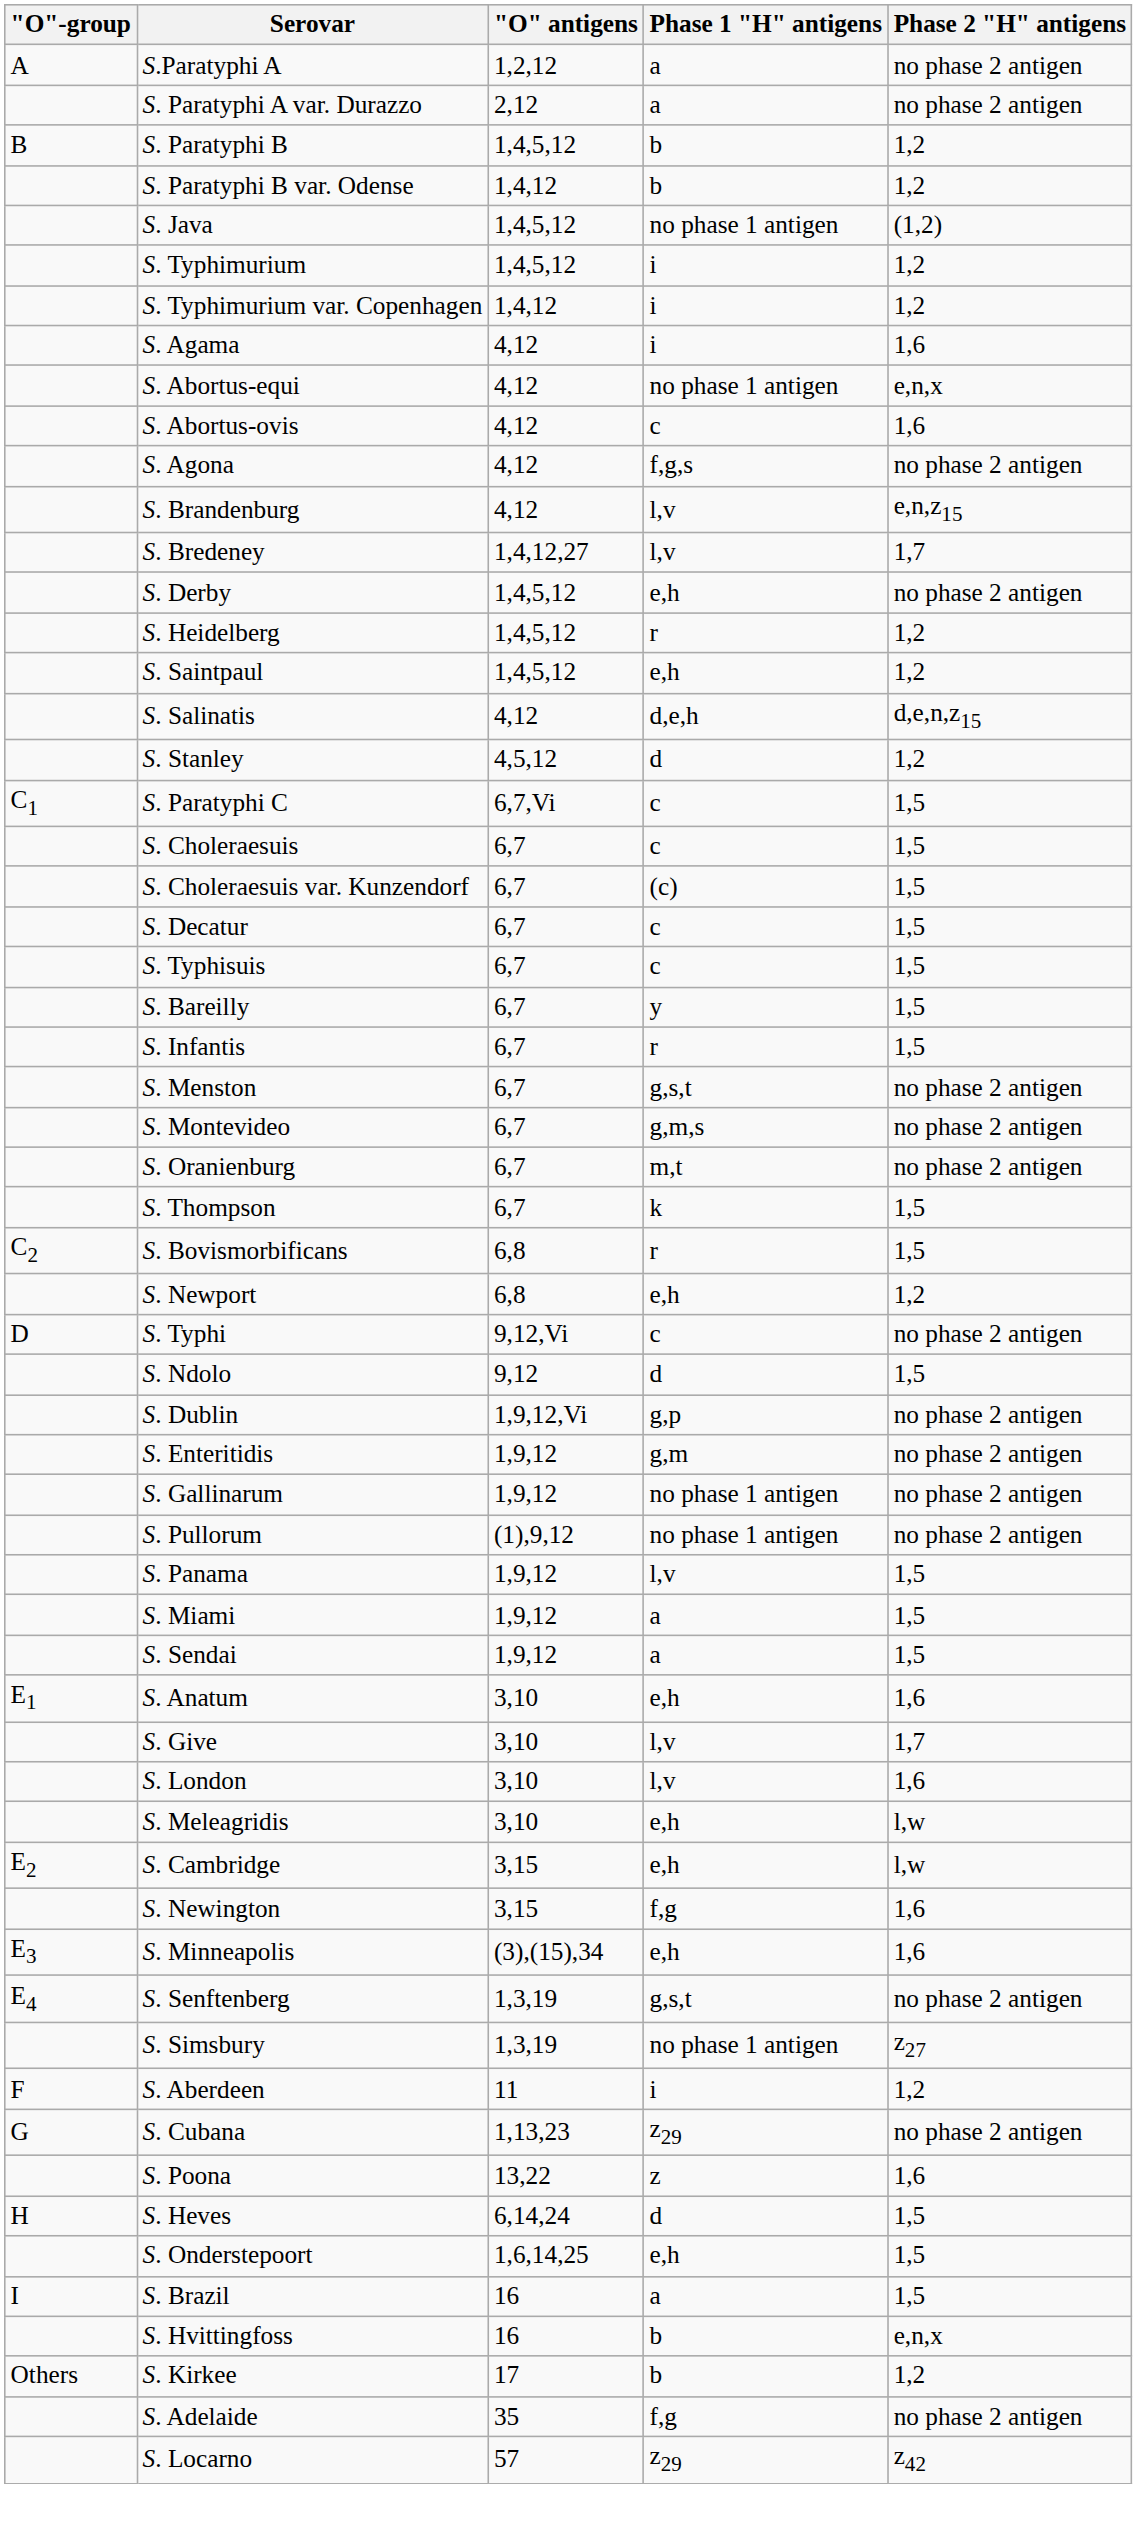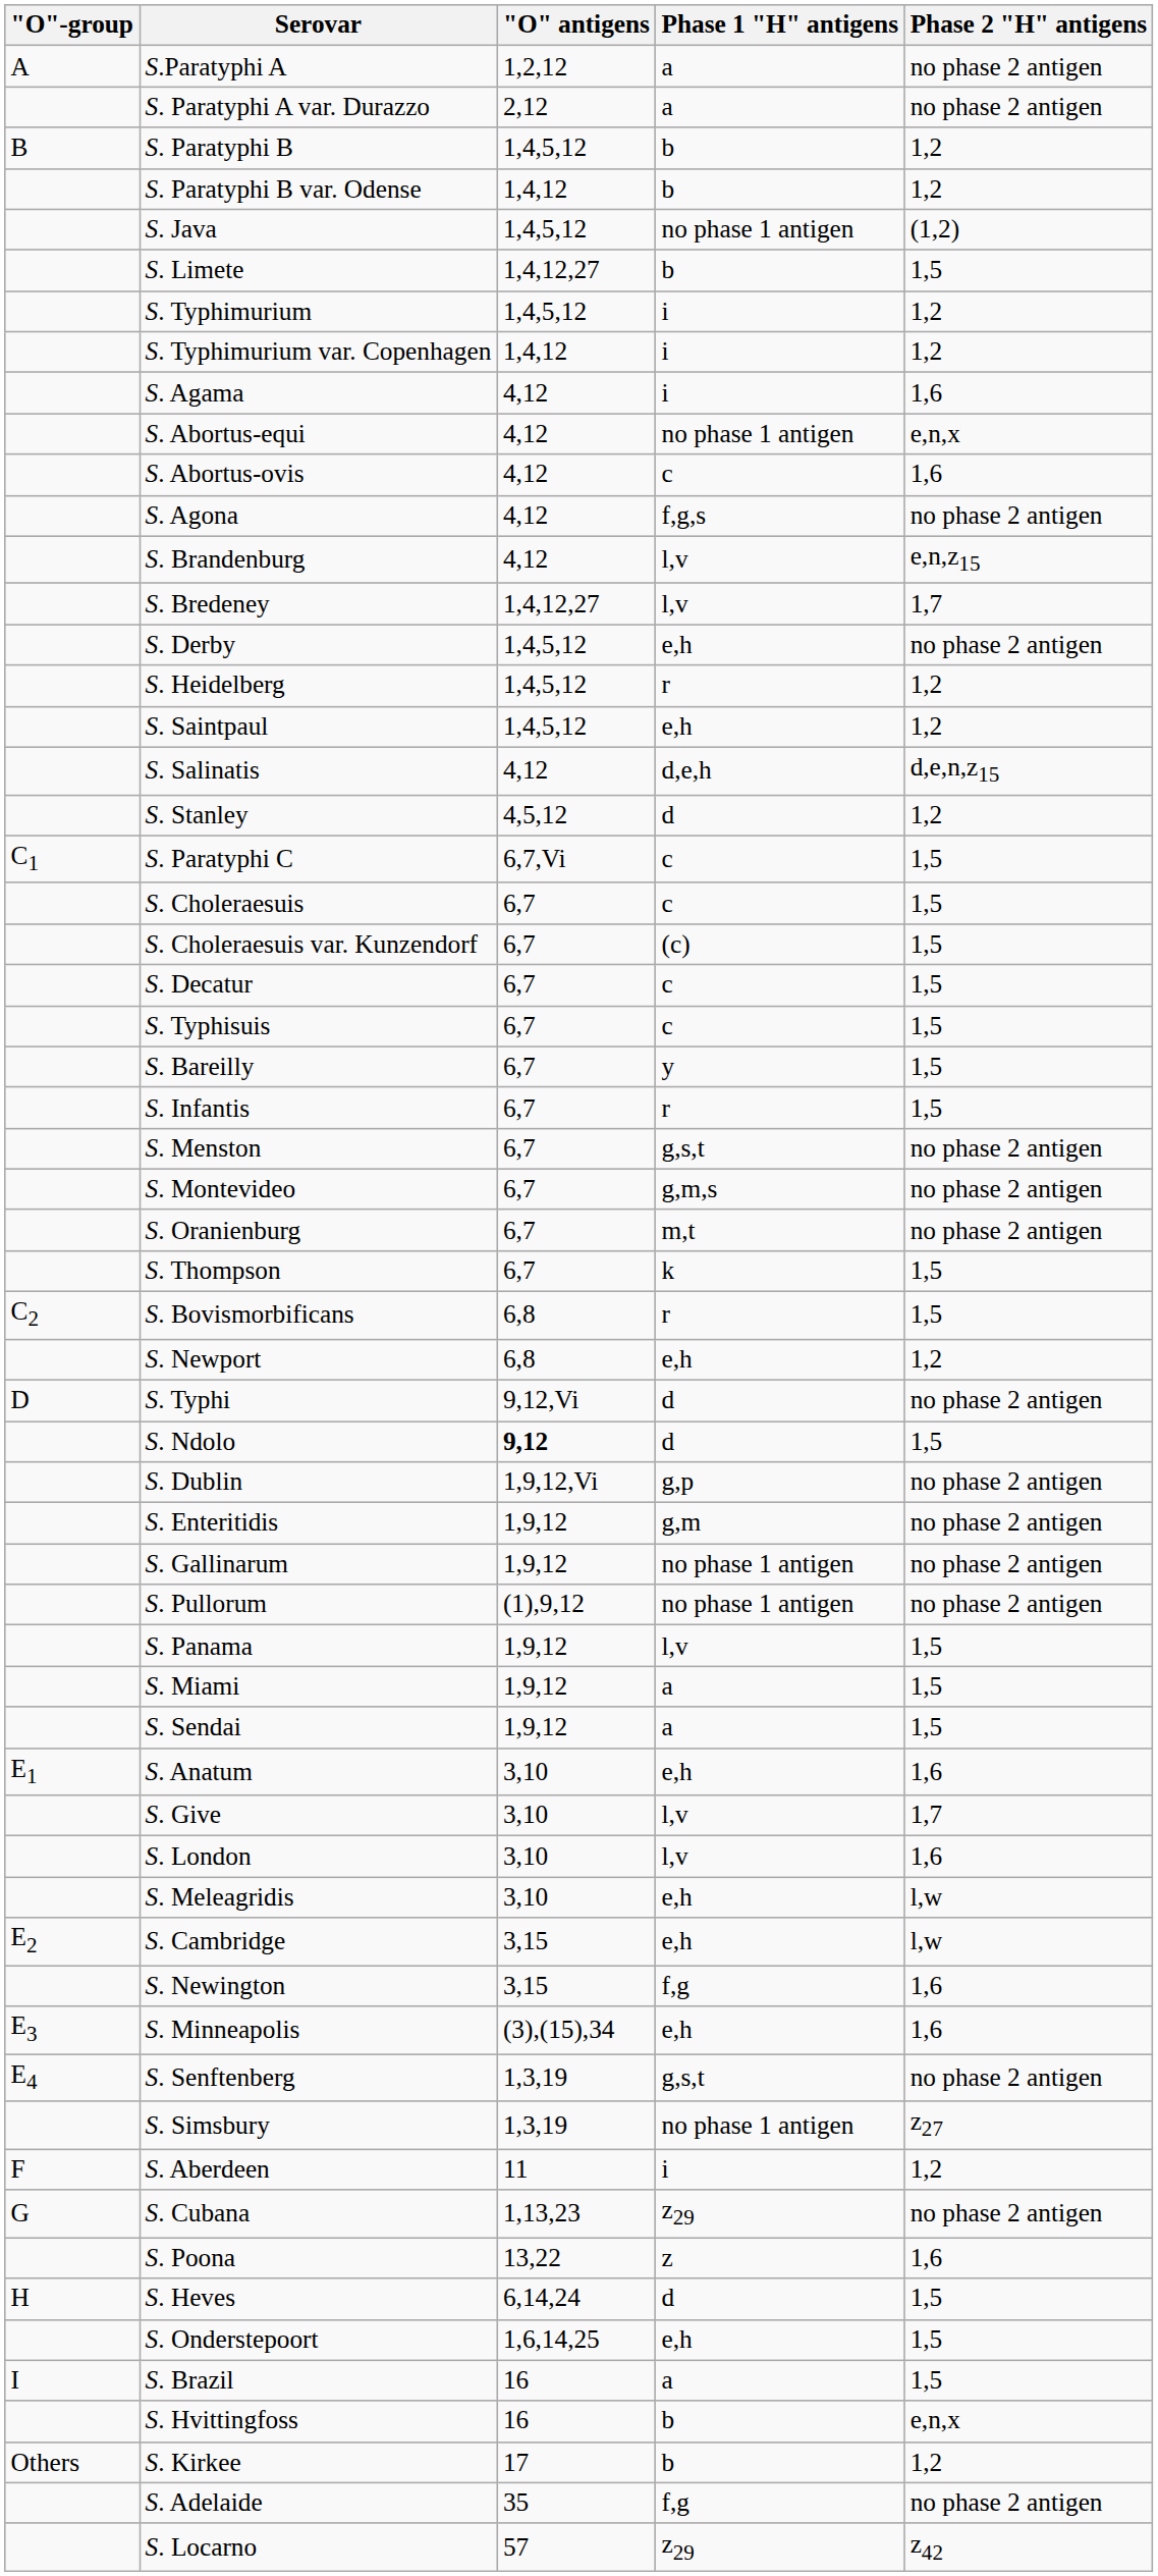+ row: S. Limete | 1,4,12,27 | b | 1,5
S. Typhi | Phase 1 "H" antigens: c -> d
S. Ndolo | "O" antigens: normal -> bold
